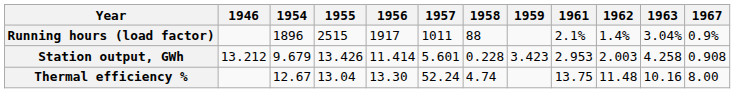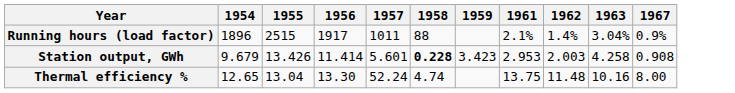- column: 1946 | 13.212
Station output, GWh | 1958: normal -> bold
Thermal efficiency % | 1954: 12.67 -> 12.65
